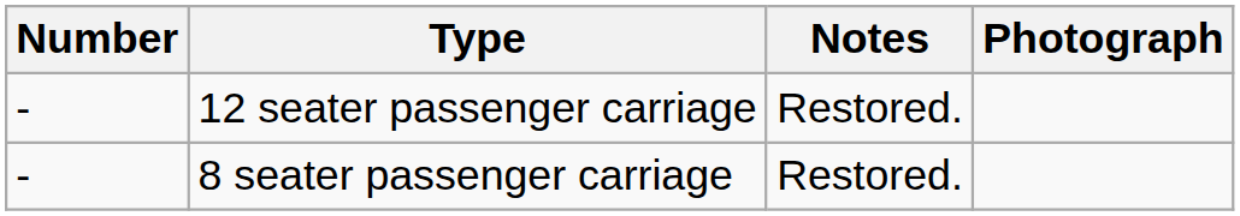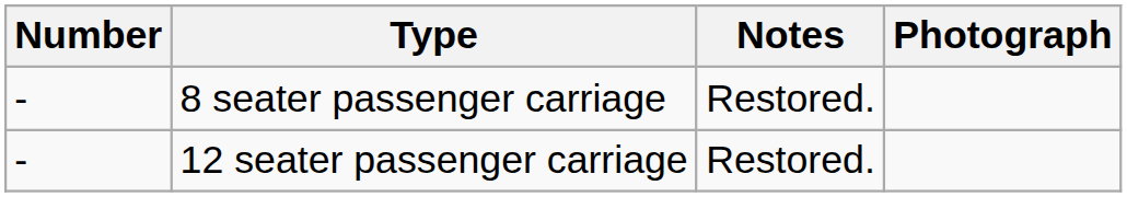rows swapped: 8 seater passenger carriage <-> 12 seater passenger carriage
